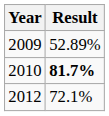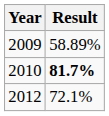2009 | Result: 52.89% -> 58.89%
